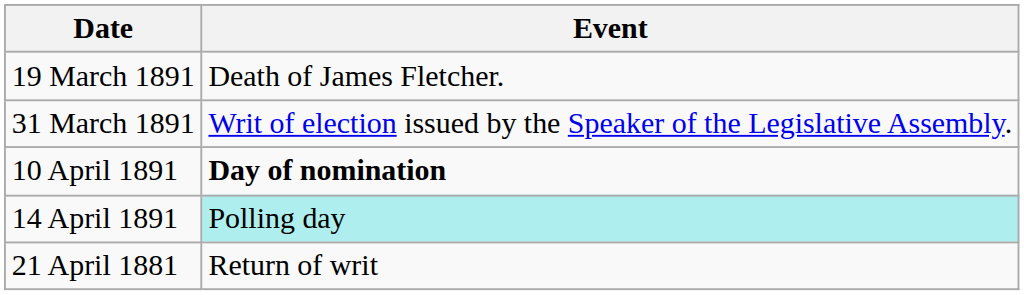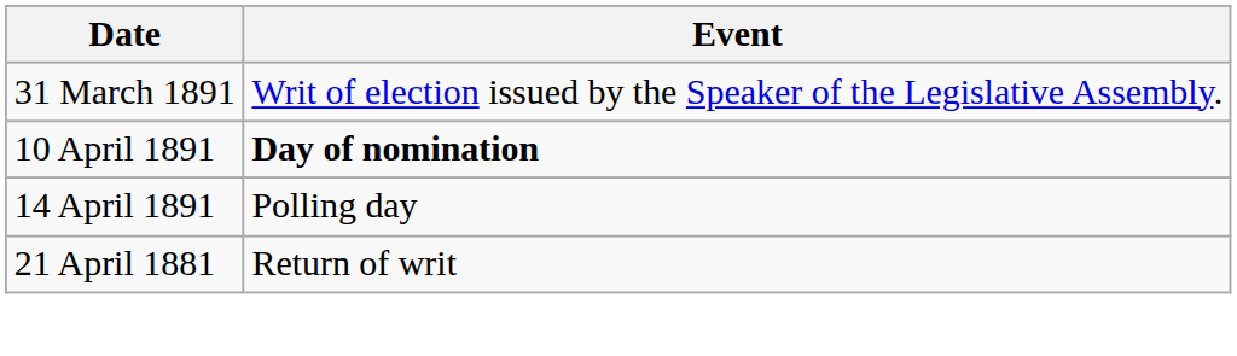- row: 19 March 1891 | Death of James Fletcher.
14 April 1891 | Event: paleturquoise background -> no background
